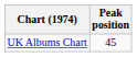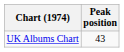UK Albums Chart | Peak position: 45 -> 43
